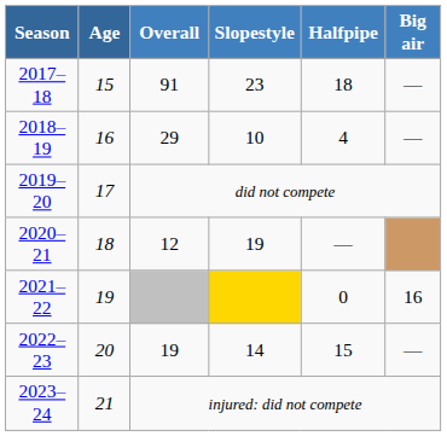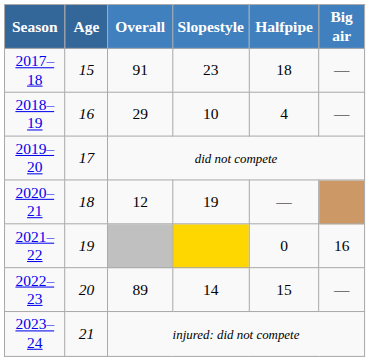2022–23 | Overall: 19 -> 89
